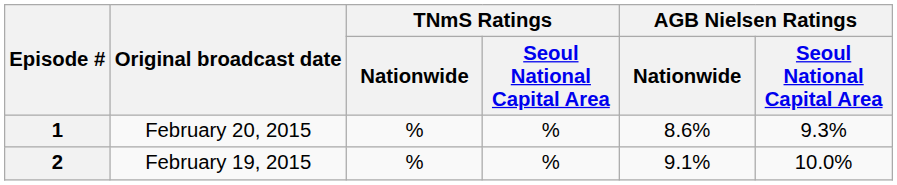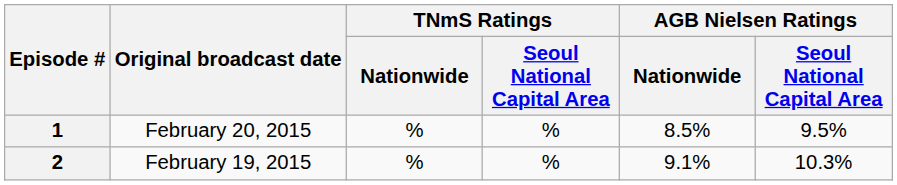1 | AGB Nielsen Ratings / Nationwide: 8.6% -> 8.5%
1 | AGB Nielsen Ratings / Seoul National Capital Area: 9.3% -> 9.5%
2 | AGB Nielsen Ratings / Seoul National Capital Area: 10.0% -> 10.3%
